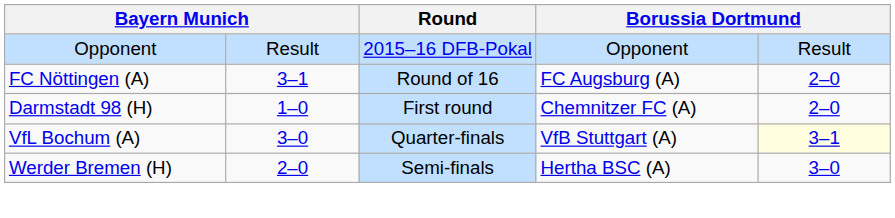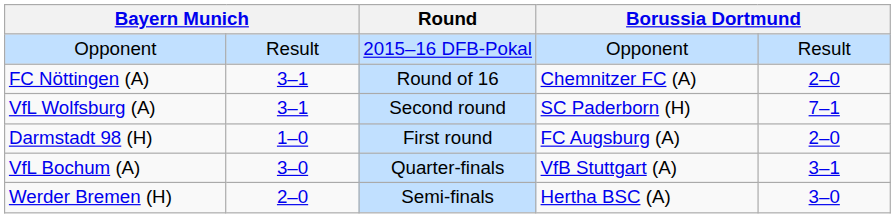FC Nöttingen (A) | column 4: FC Augsburg (A) -> Chemnitzer FC (A)
+ row: VfL Wolfsburg (A) | 3–1 | Second round | SC Paderborn (H) | 7–1
Darmstadt 98 (H) | column 4: Chemnitzer FC (A) -> FC Augsburg (A)
VfL Bochum (A) | column 5: lightyellow background -> no background
